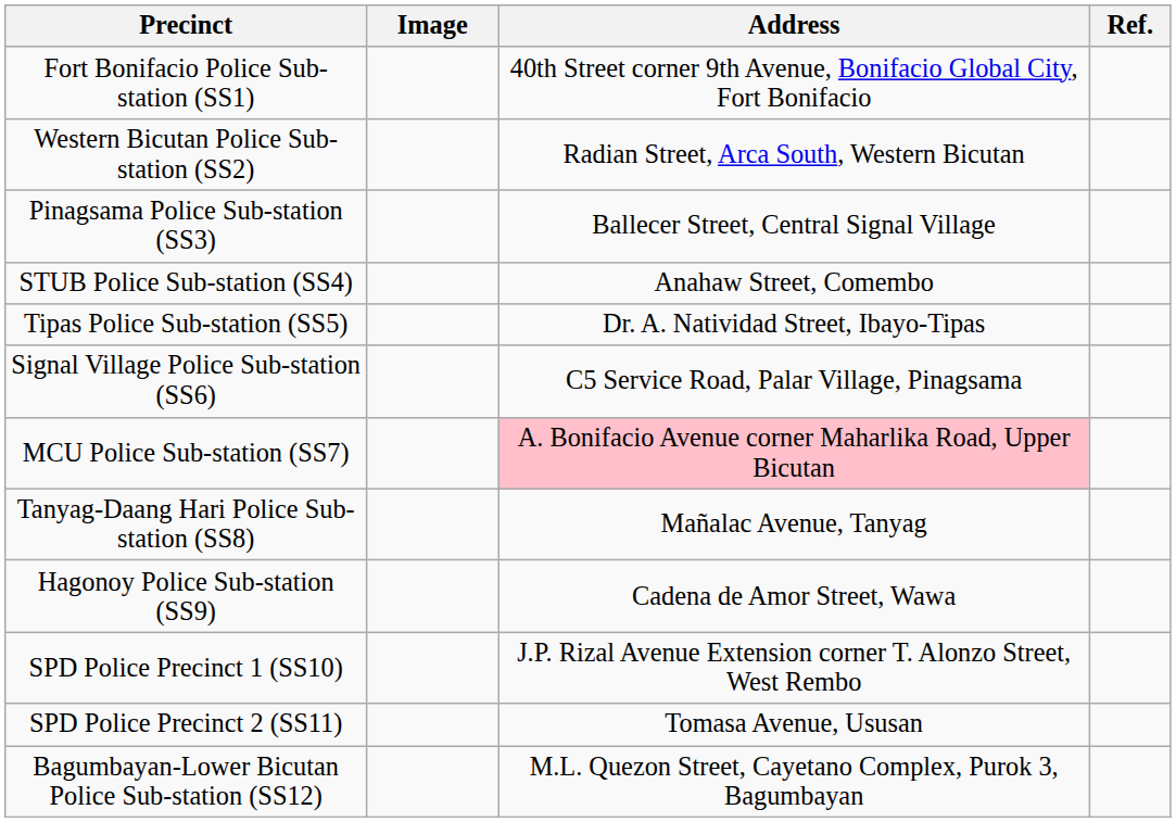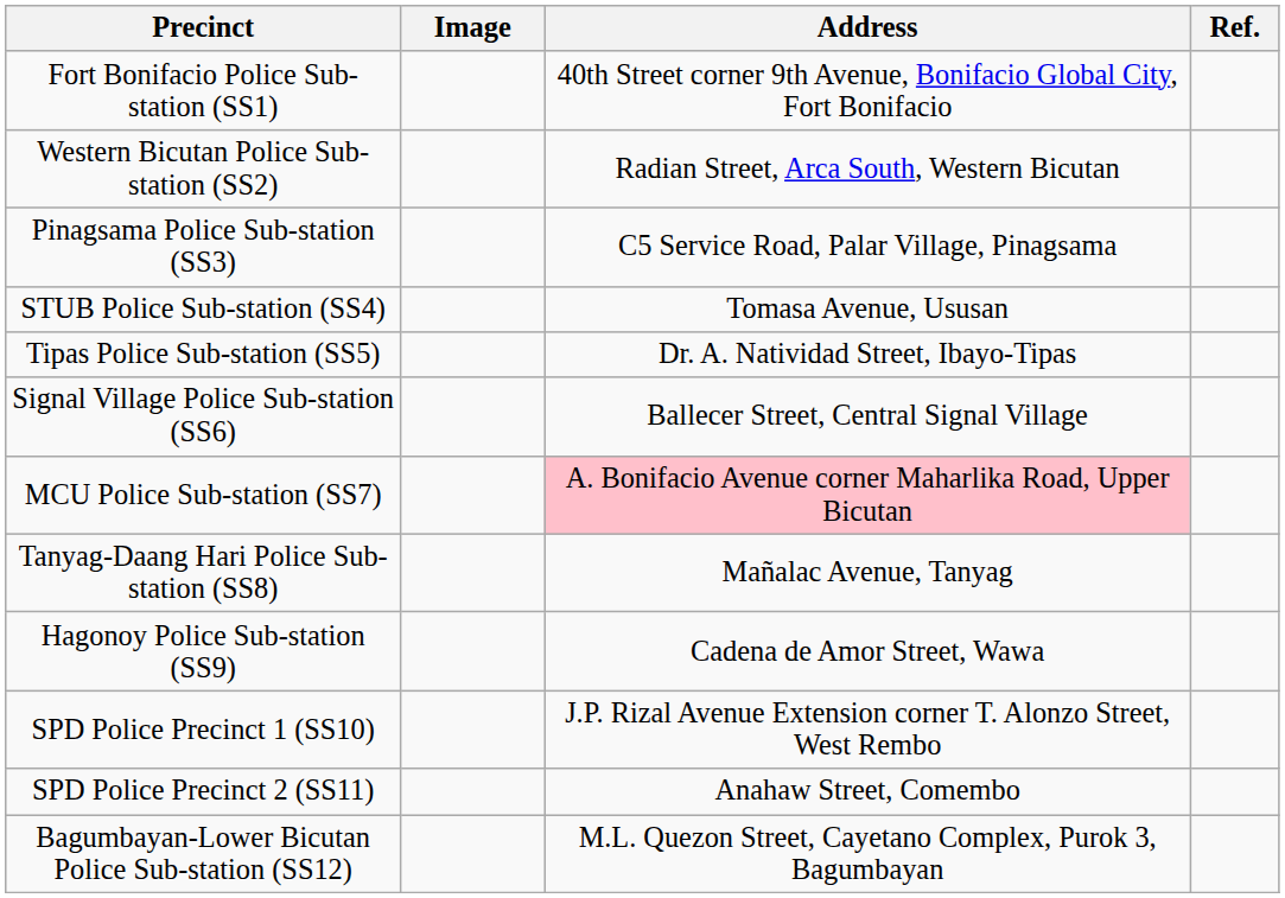Pinagsama Police Sub-station (SS3) | Address: Ballecer Street, Central Signal Village -> C5 Service Road, Palar Village, Pinagsama
STUB Police Sub-station (SS4) | Address: Anahaw Street, Comembo -> Tomasa Avenue, Ususan
Signal Village Police Sub-station (SS6) | Address: C5 Service Road, Palar Village, Pinagsama -> Ballecer Street, Central Signal Village
SPD Police Precinct 2 (SS11) | Address: Tomasa Avenue, Ususan -> Anahaw Street, Comembo
